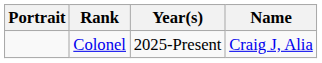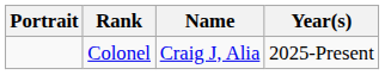columns swapped: Name <-> Year(s)
